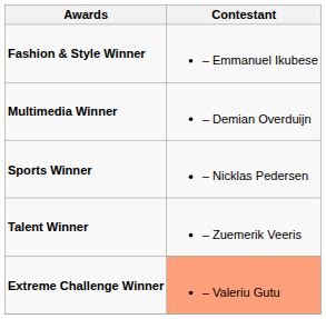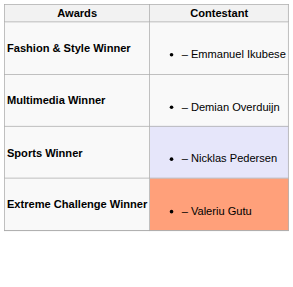Sports Winner | Contestant: no background -> lavender background
- row: Talent Winner | – Zuemerik Veeris
